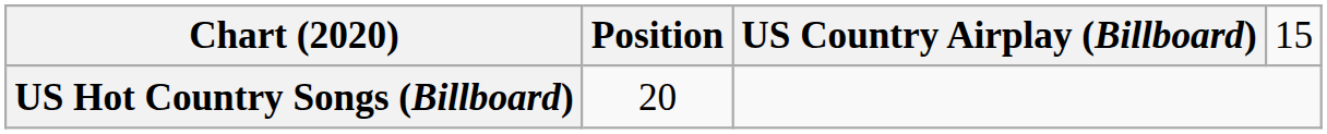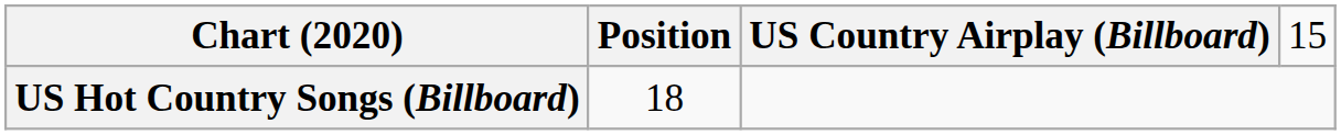US Hot Country Songs (Billboard) | column 2: 20 -> 18
